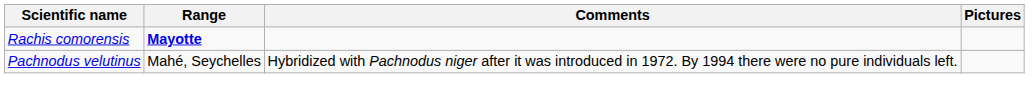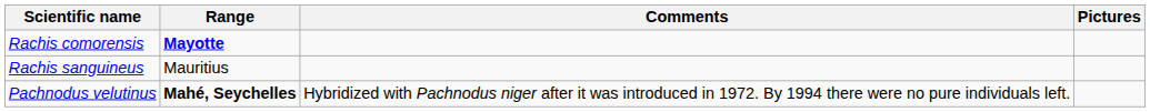+ row: Rachis sanguineus | Mauritius
Pachnodus velutinus | Range: normal -> bold
